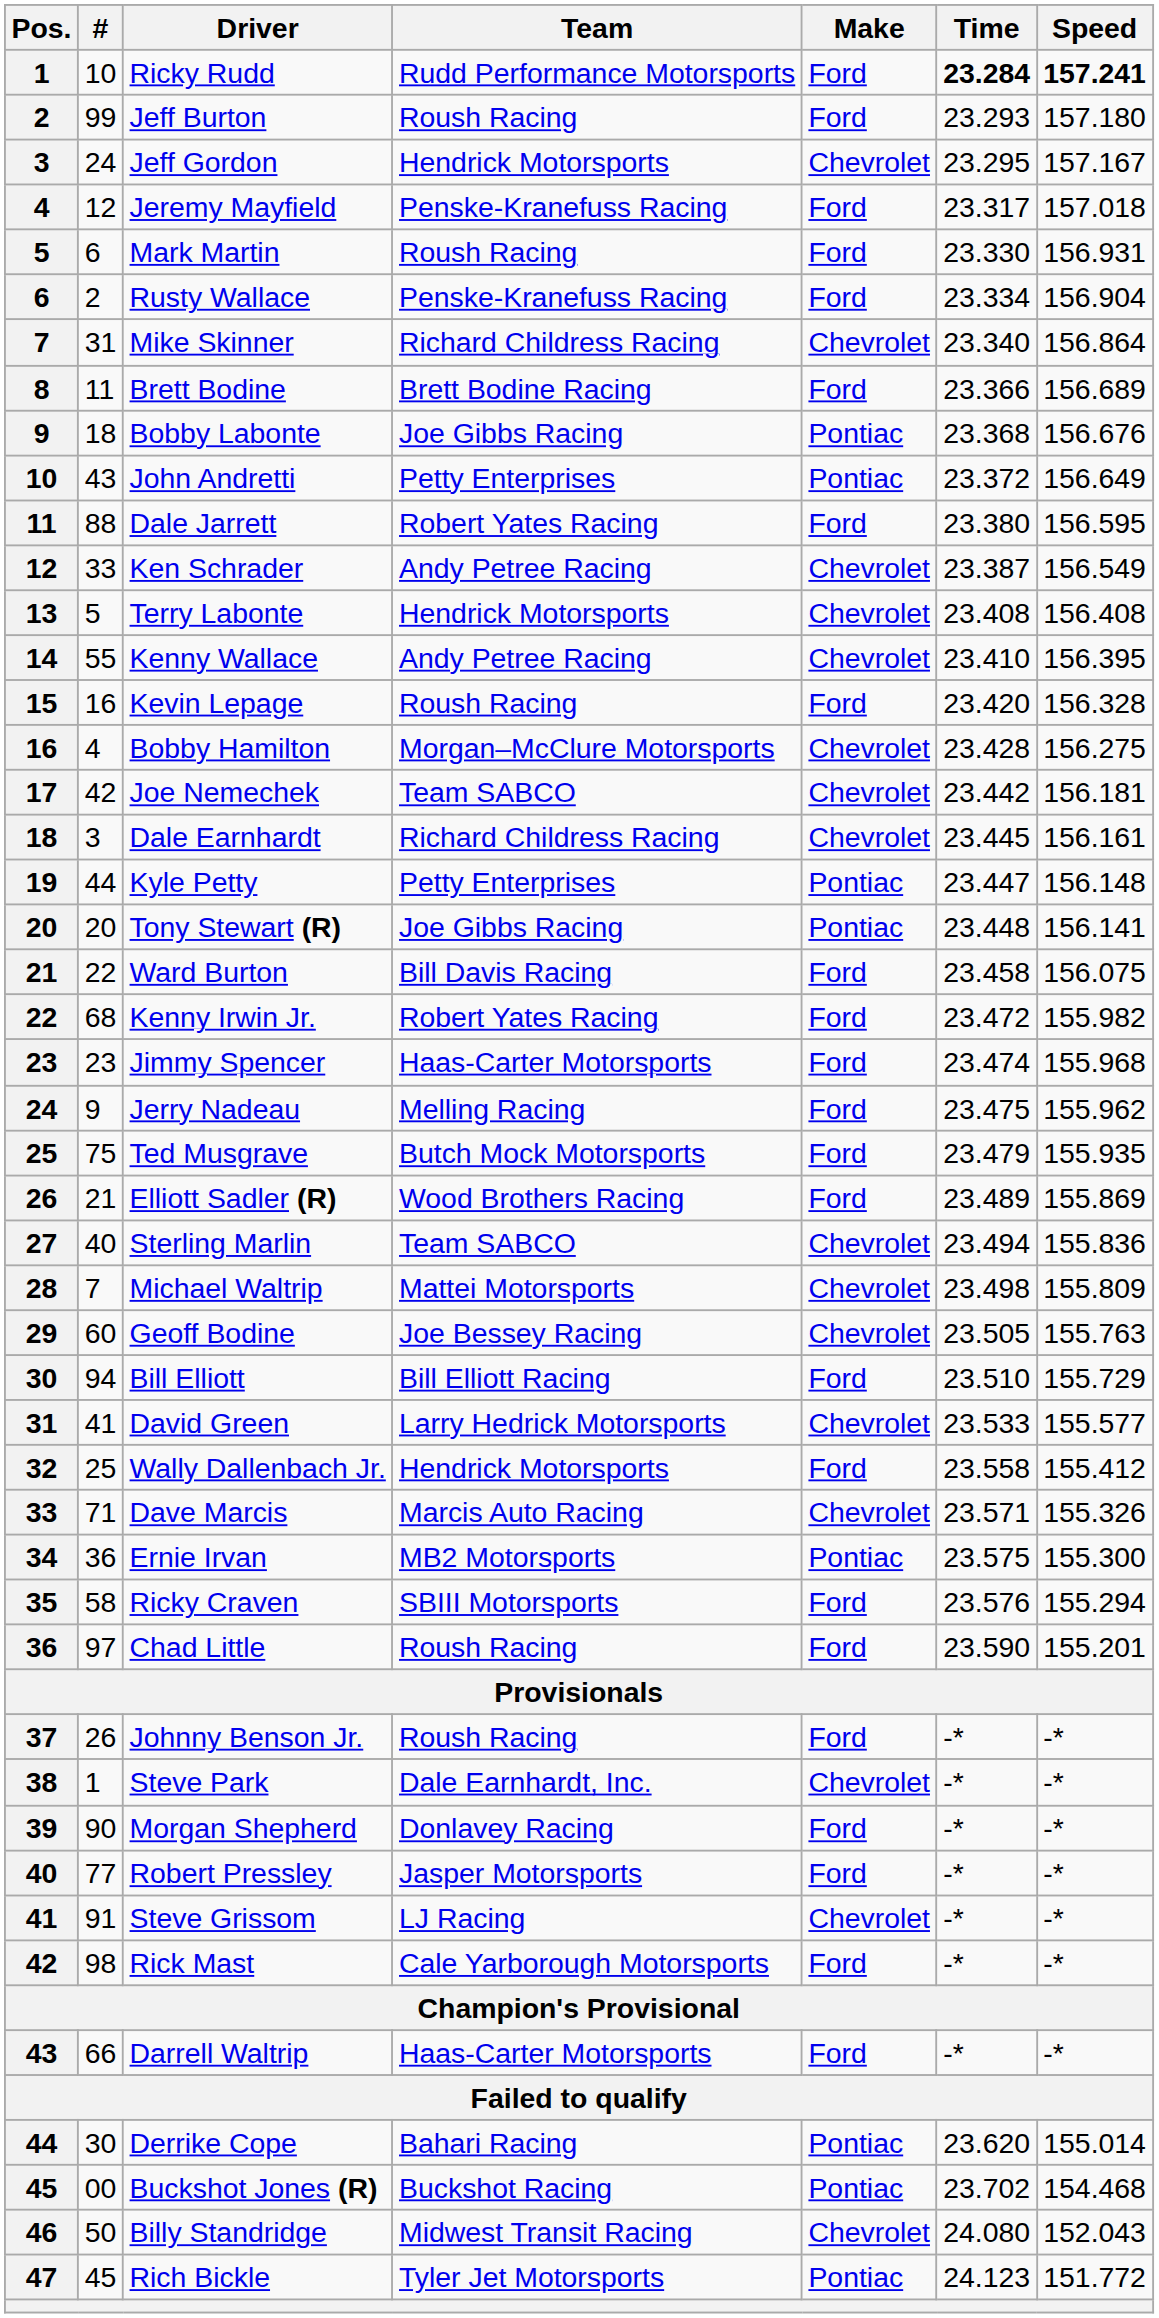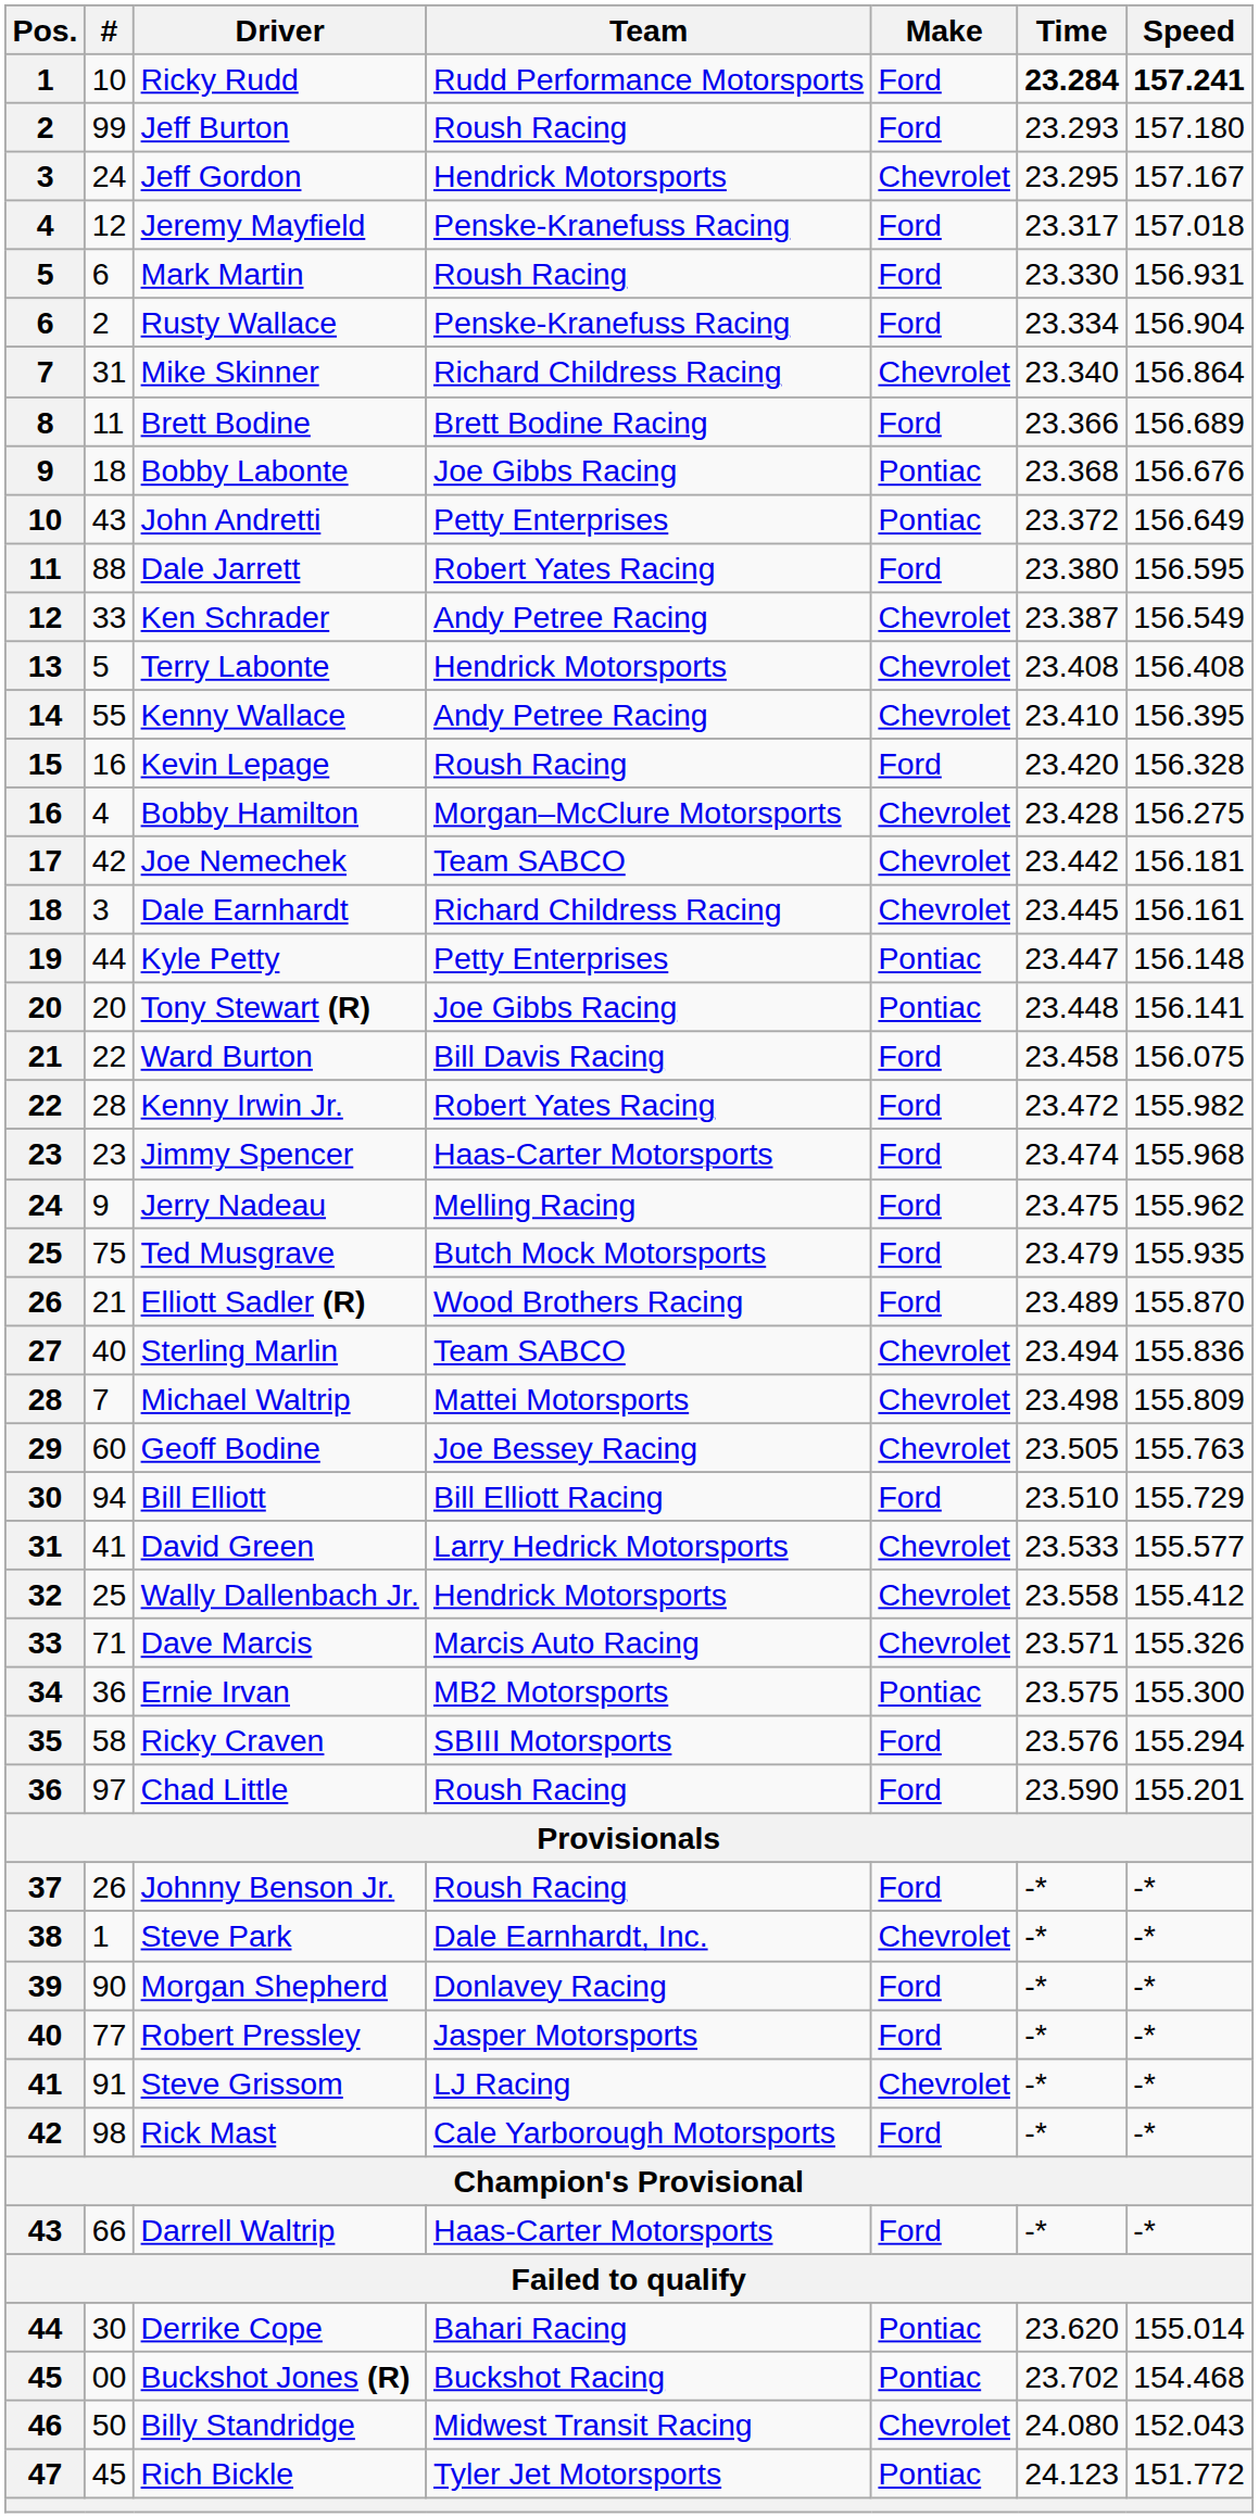Kenny Irwin Jr. | #: 68 -> 28
Elliott Sadler (R) | Speed: 155.869 -> 155.870
Wally Dallenbach Jr. | Make: Ford -> Chevrolet
